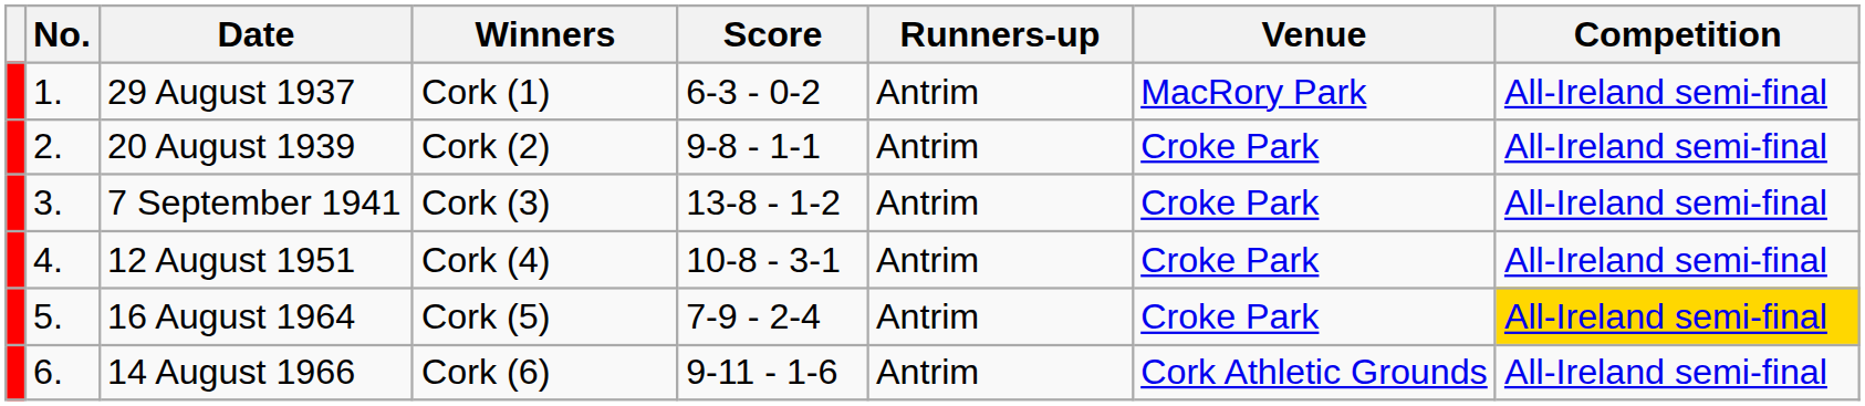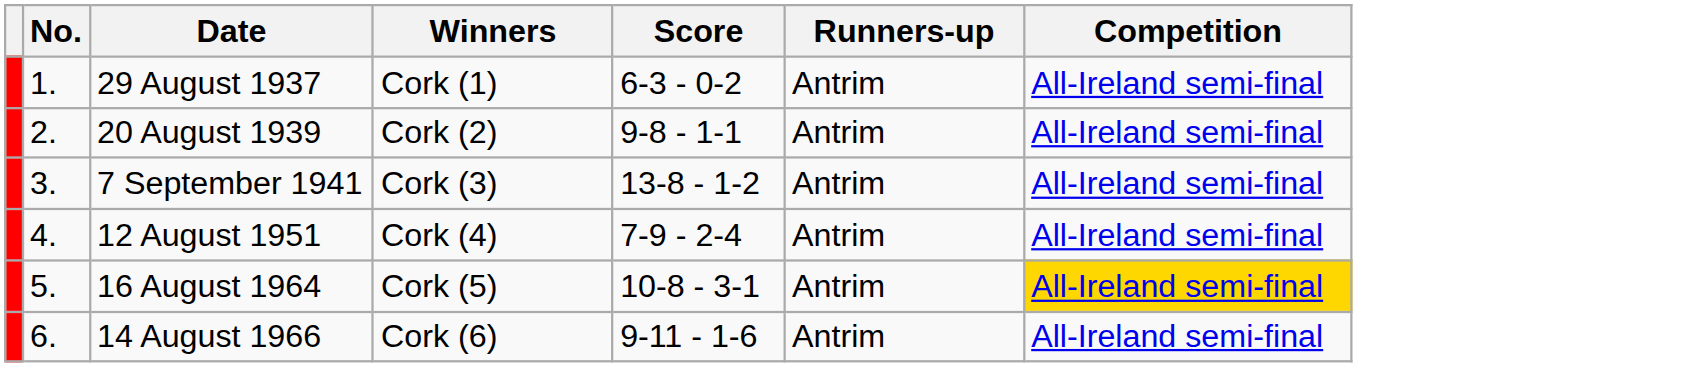- column: Venue | MacRory Park | Croke Park | Croke Park | Croke Park | Croke Park | Cork Athletic Grounds
12 August 1951 | Score: 10-8 - 3-1 -> 7-9 - 2-4
16 August 1964 | Score: 7-9 - 2-4 -> 10-8 - 3-1
